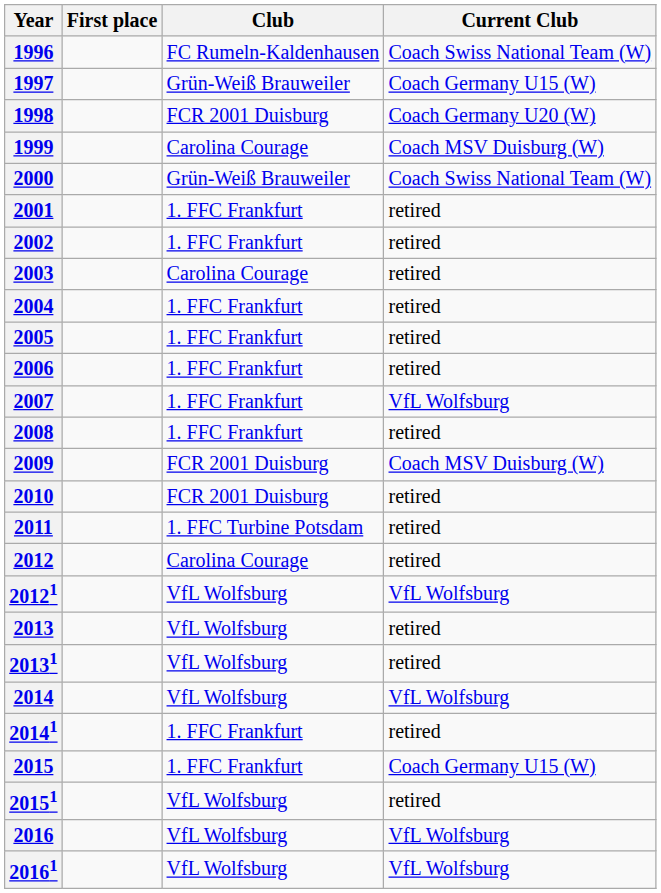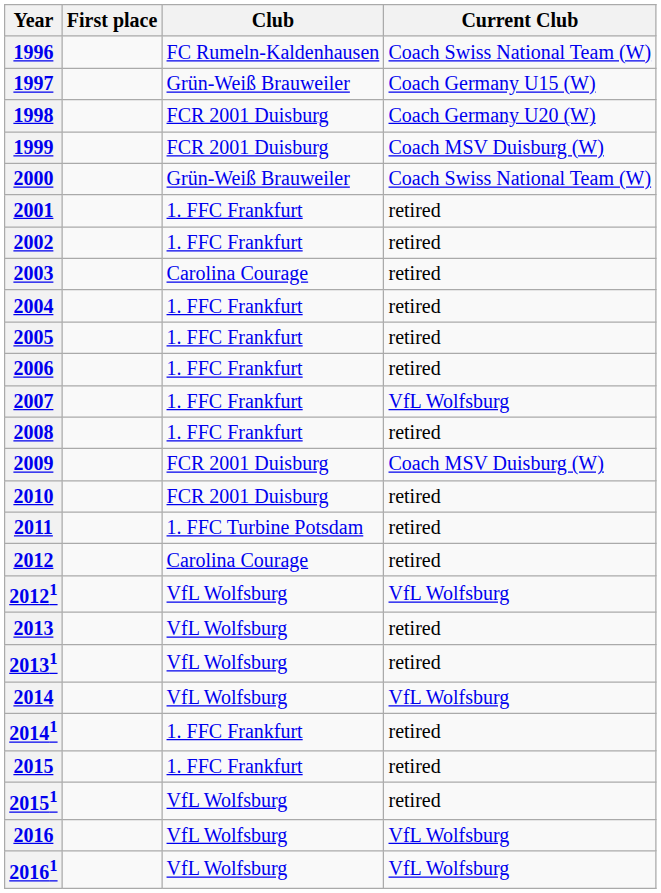1999 | Club: Carolina Courage -> FCR 2001 Duisburg
2015 | Current Club: Coach Germany U15 (W) -> retired
